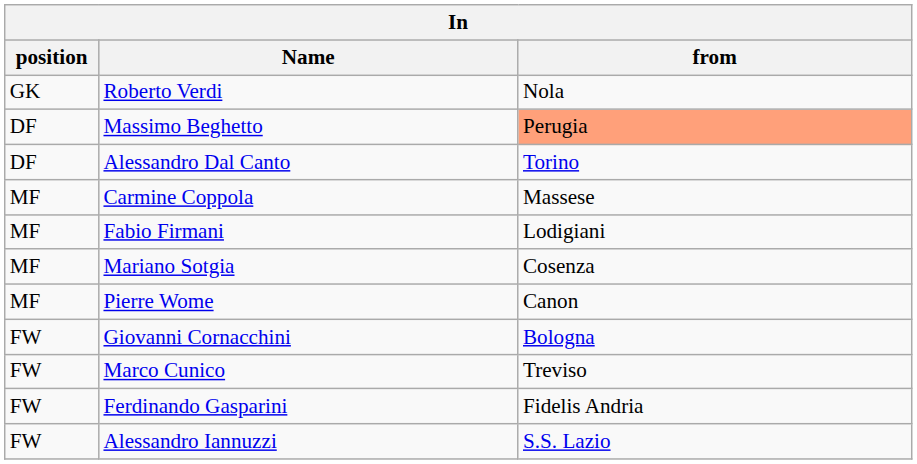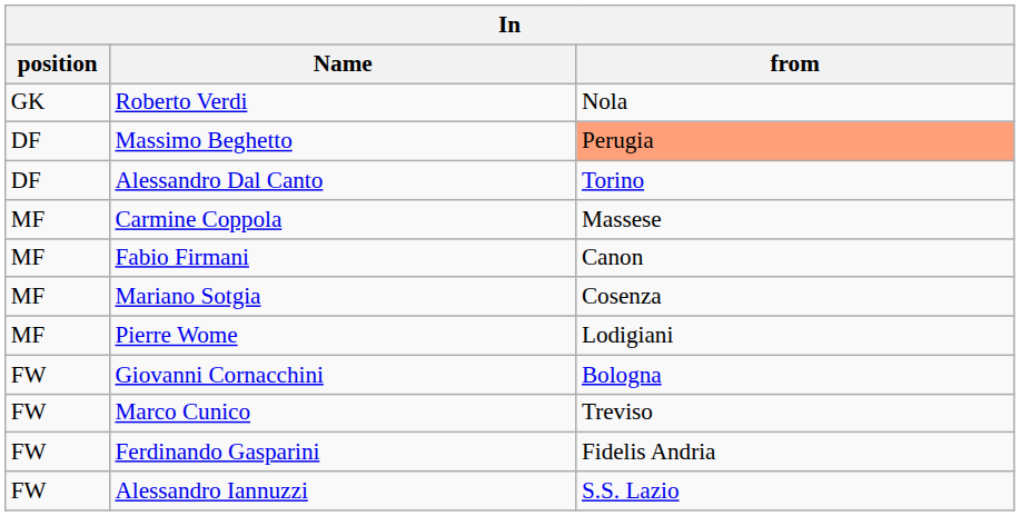Fabio Firmani | from: Lodigiani -> Canon
Pierre Wome | from: Canon -> Lodigiani
